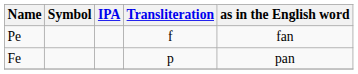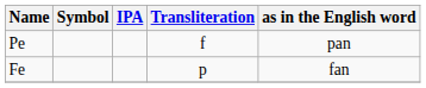Pe | as in the English word: fan -> pan
Fe | as in the English word: pan -> fan
